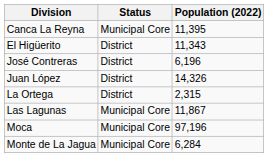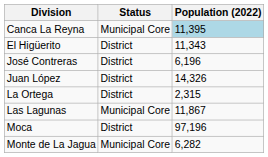Canca La Reyna | Population (2022): no background -> lightblue background
Moca | Status: Municipal Core -> District
Monte de La Jagua | Population (2022): 6,284 -> 6,282
